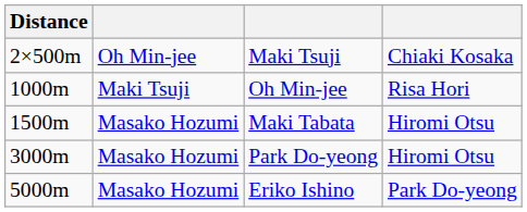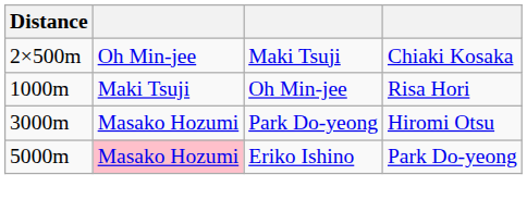- row: 1500m | Masako Hozumi | Maki Tabata | Hiromi Otsu
Eriko Ishino | column 2: no background -> pink background
